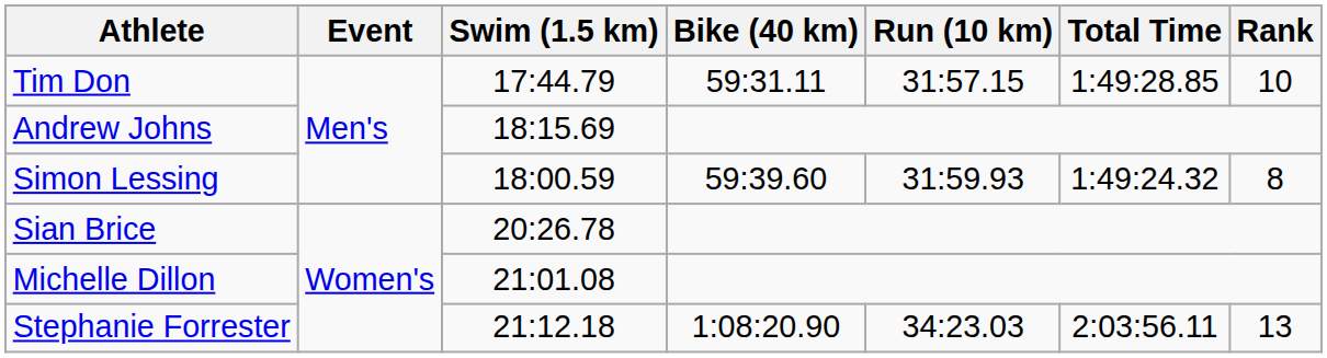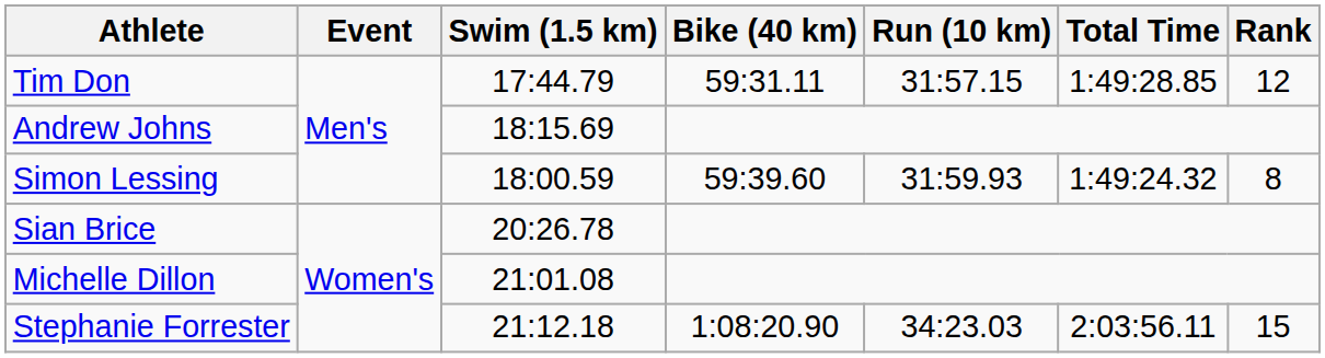Tim Don | Rank: 10 -> 12
Stephanie Forrester | Rank: 13 -> 15
